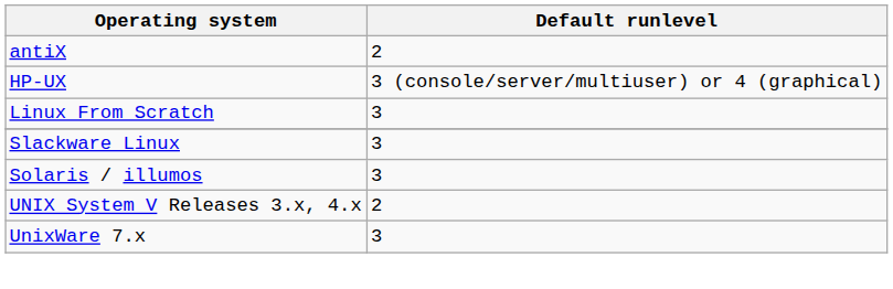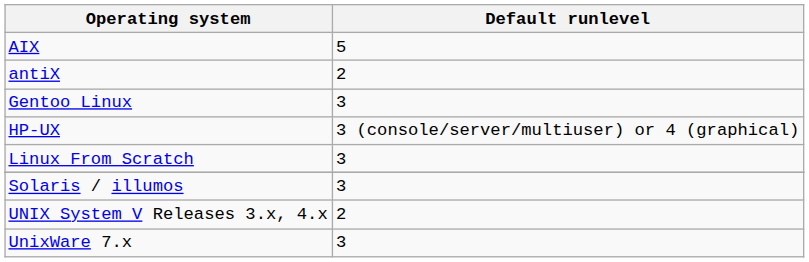+ row: AIX | 5
+ row: Gentoo Linux | 3
- row: Slackware Linux | 3
